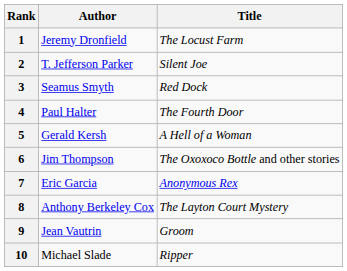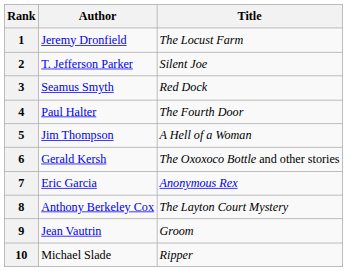5 | Author: Gerald Kersh -> Jim Thompson
6 | Author: Jim Thompson -> Gerald Kersh
